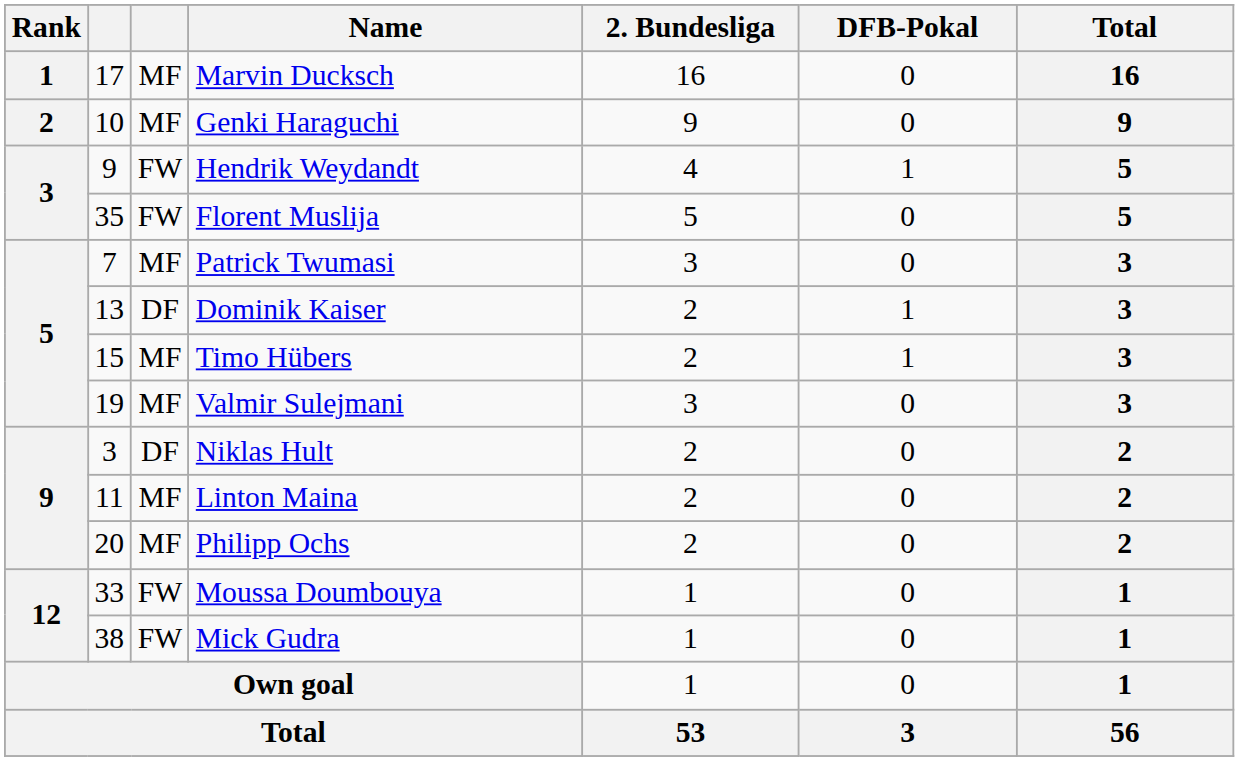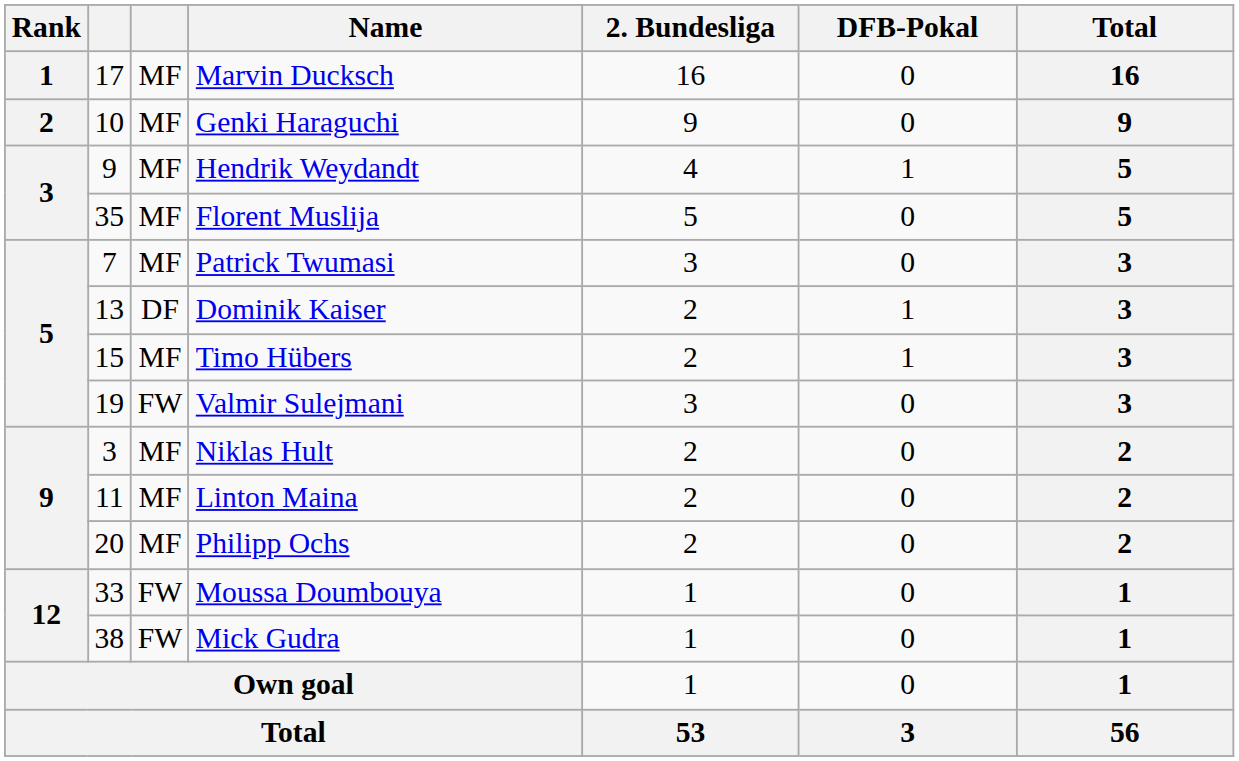Hendrik Weydandt | column 3: FW -> MF
Florent Muslija | column 3: FW -> MF
Valmir Sulejmani | column 3: MF -> FW
Niklas Hult | column 3: DF -> MF
